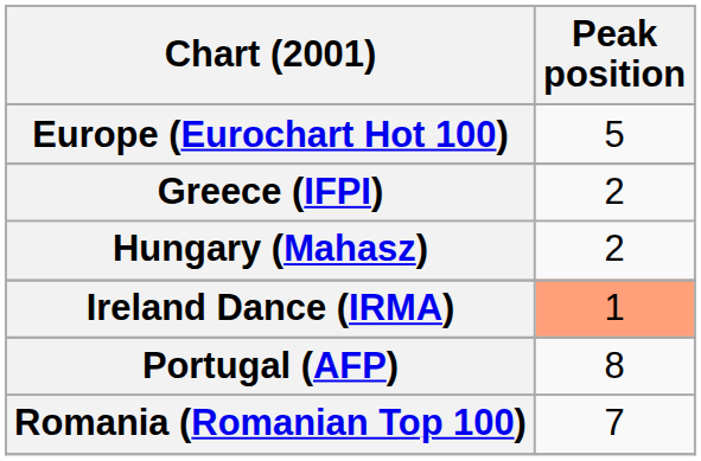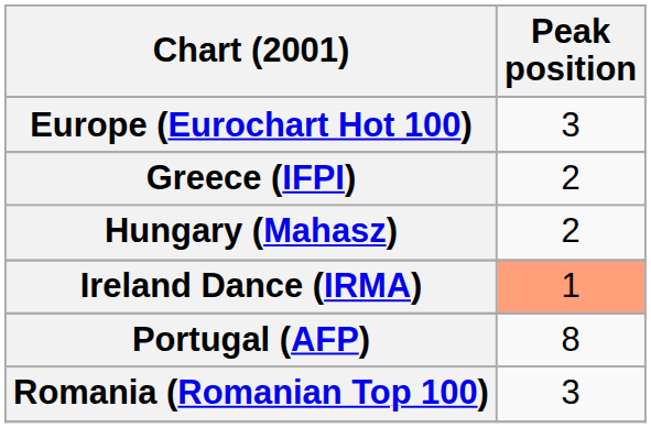Europe (Eurochart Hot 100) | Peak position: 5 -> 3
Romania (Romanian Top 100) | Peak position: 7 -> 3
